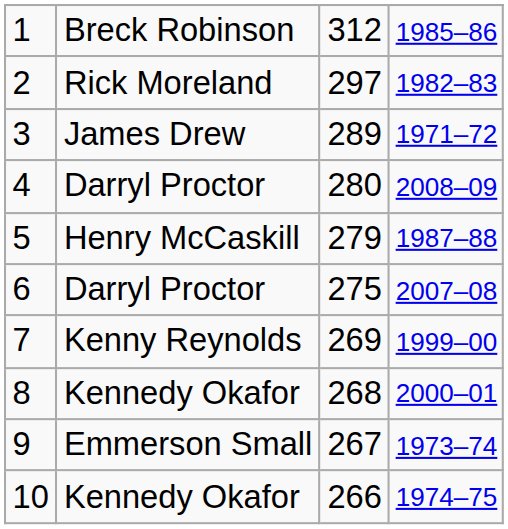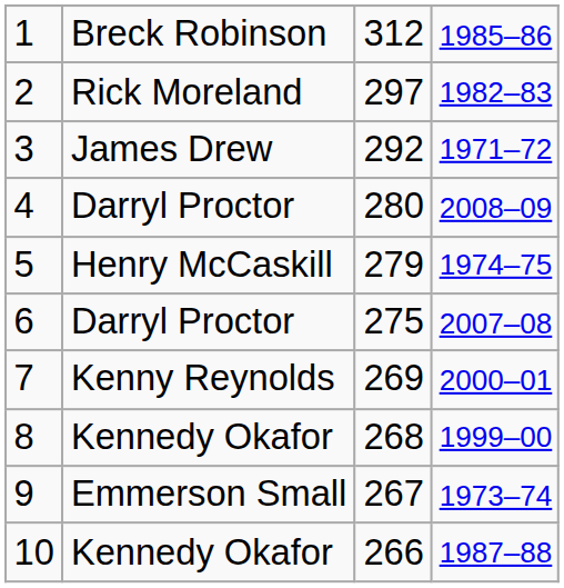3 | column 3: 289 -> 292
5 | column 4: 1987–88 -> 1974–75
7 | column 4: 1999–00 -> 2000–01
8 | column 4: 2000–01 -> 1999–00
10 | column 4: 1974–75 -> 1987–88
